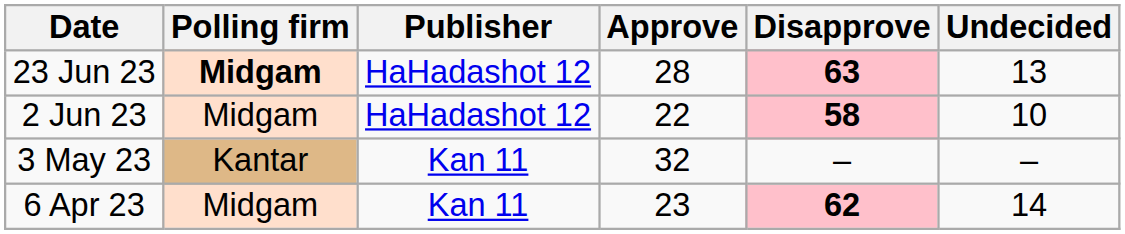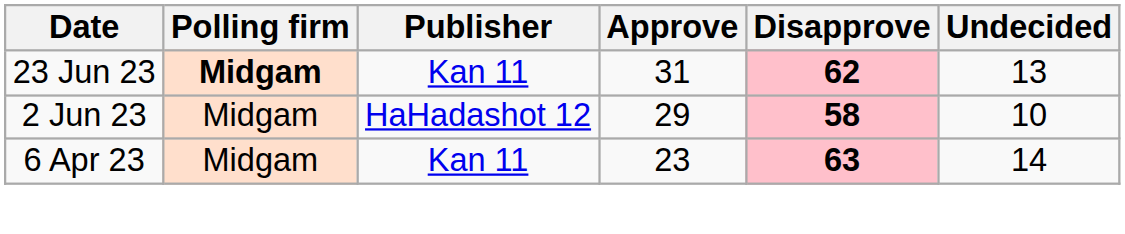23 Jun 23 | Publisher: HaHadashot 12 -> Kan 11
23 Jun 23 | Approve: 28 -> 31
23 Jun 23 | Disapprove: 63 -> 62
2 Jun 23 | Approve: 22 -> 29
- row: 3 May 23 | Kantar | Kan 11 | 32 | – | –
6 Apr 23 | Disapprove: 62 -> 63
